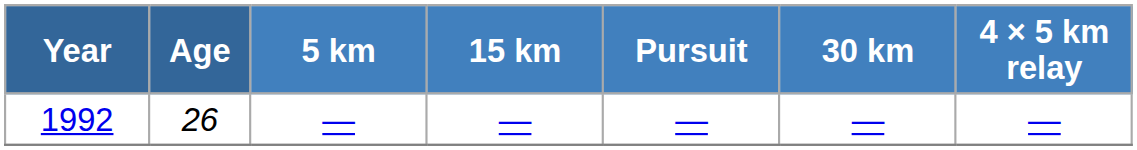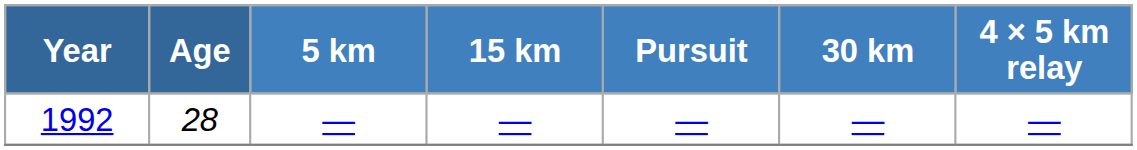1992 | Age: 26 -> 28
